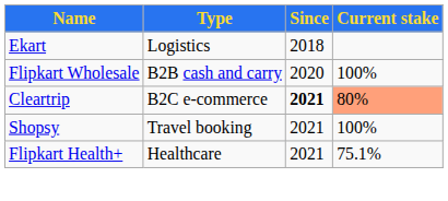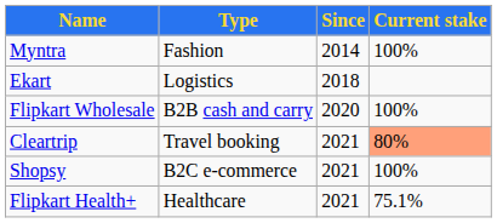+ row: Myntra | Fashion | 2014 | 100%
Cleartrip | Type: B2C e-commerce -> Travel booking
Cleartrip | Since: bold -> normal
Shopsy | Type: Travel booking -> B2C e-commerce
